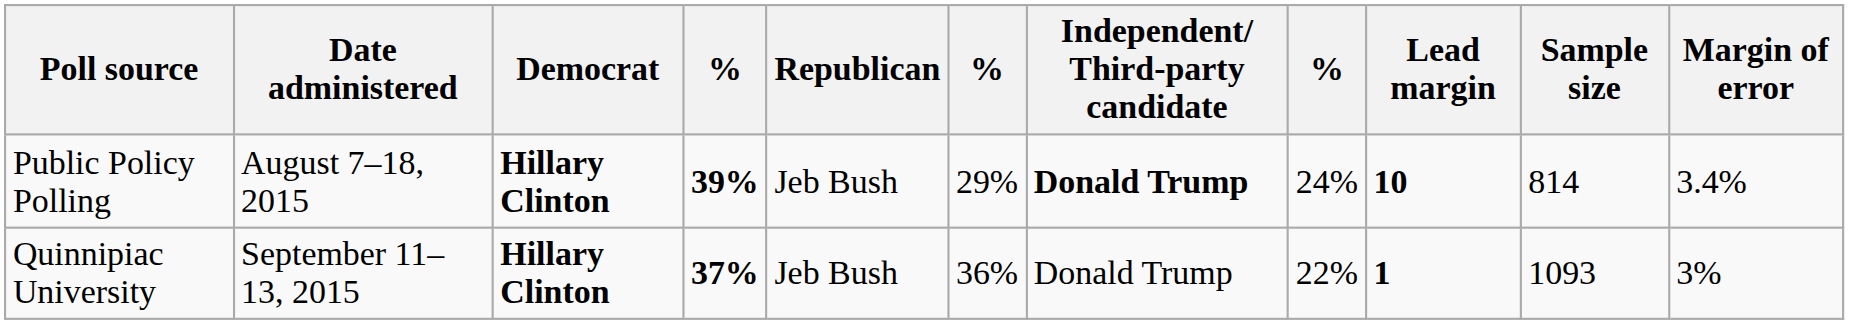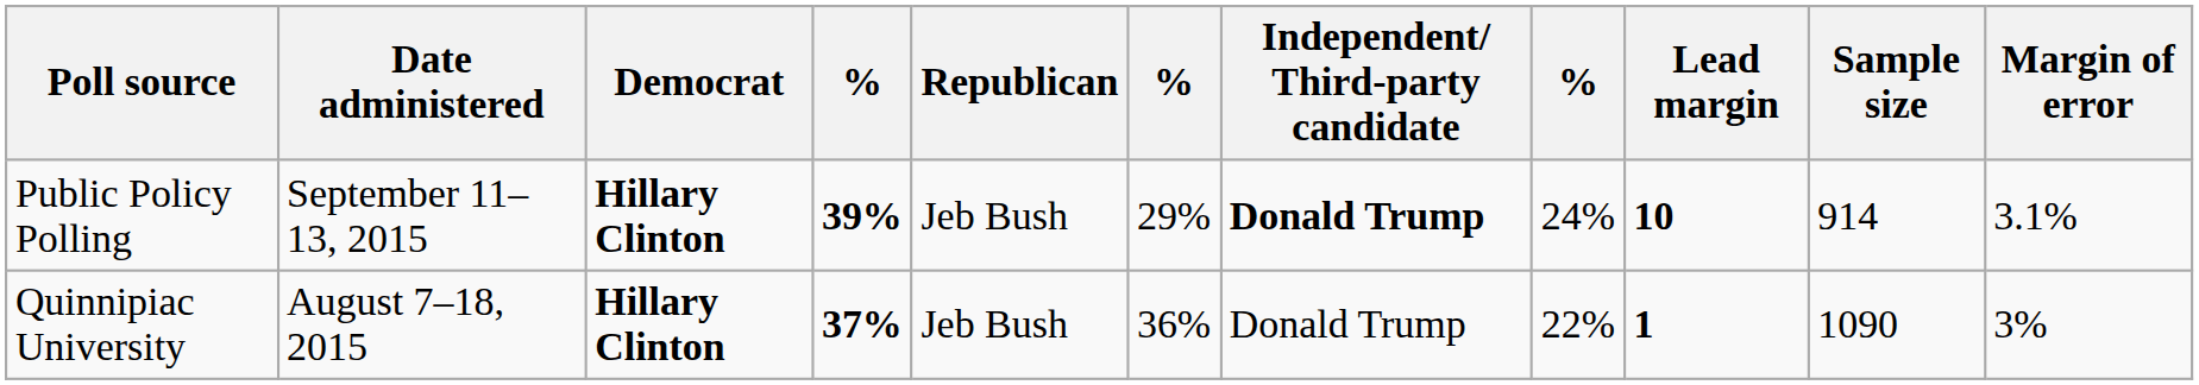Public Policy Polling | Date administered: August 7–18, 2015 -> September 11–13, 2015
Public Policy Polling | Sample size: 814 -> 914
Public Policy Polling | Margin of error: 3.4% -> 3.1%
Quinnipiac University | Date administered: September 11–13, 2015 -> August 7–18, 2015
Quinnipiac University | Sample size: 1093 -> 1090
